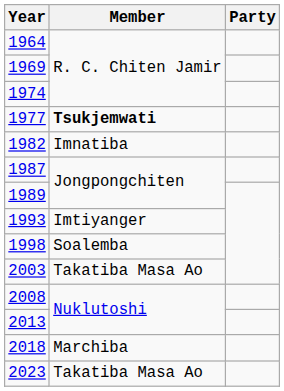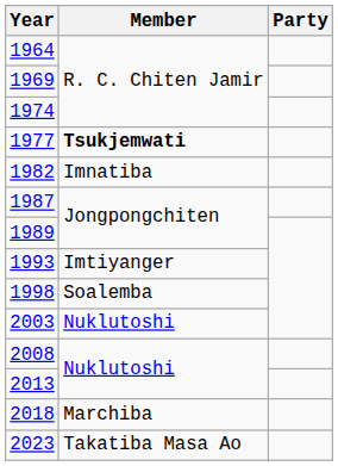2003 | Member: Takatiba Masa Ao -> Nuklutoshi
